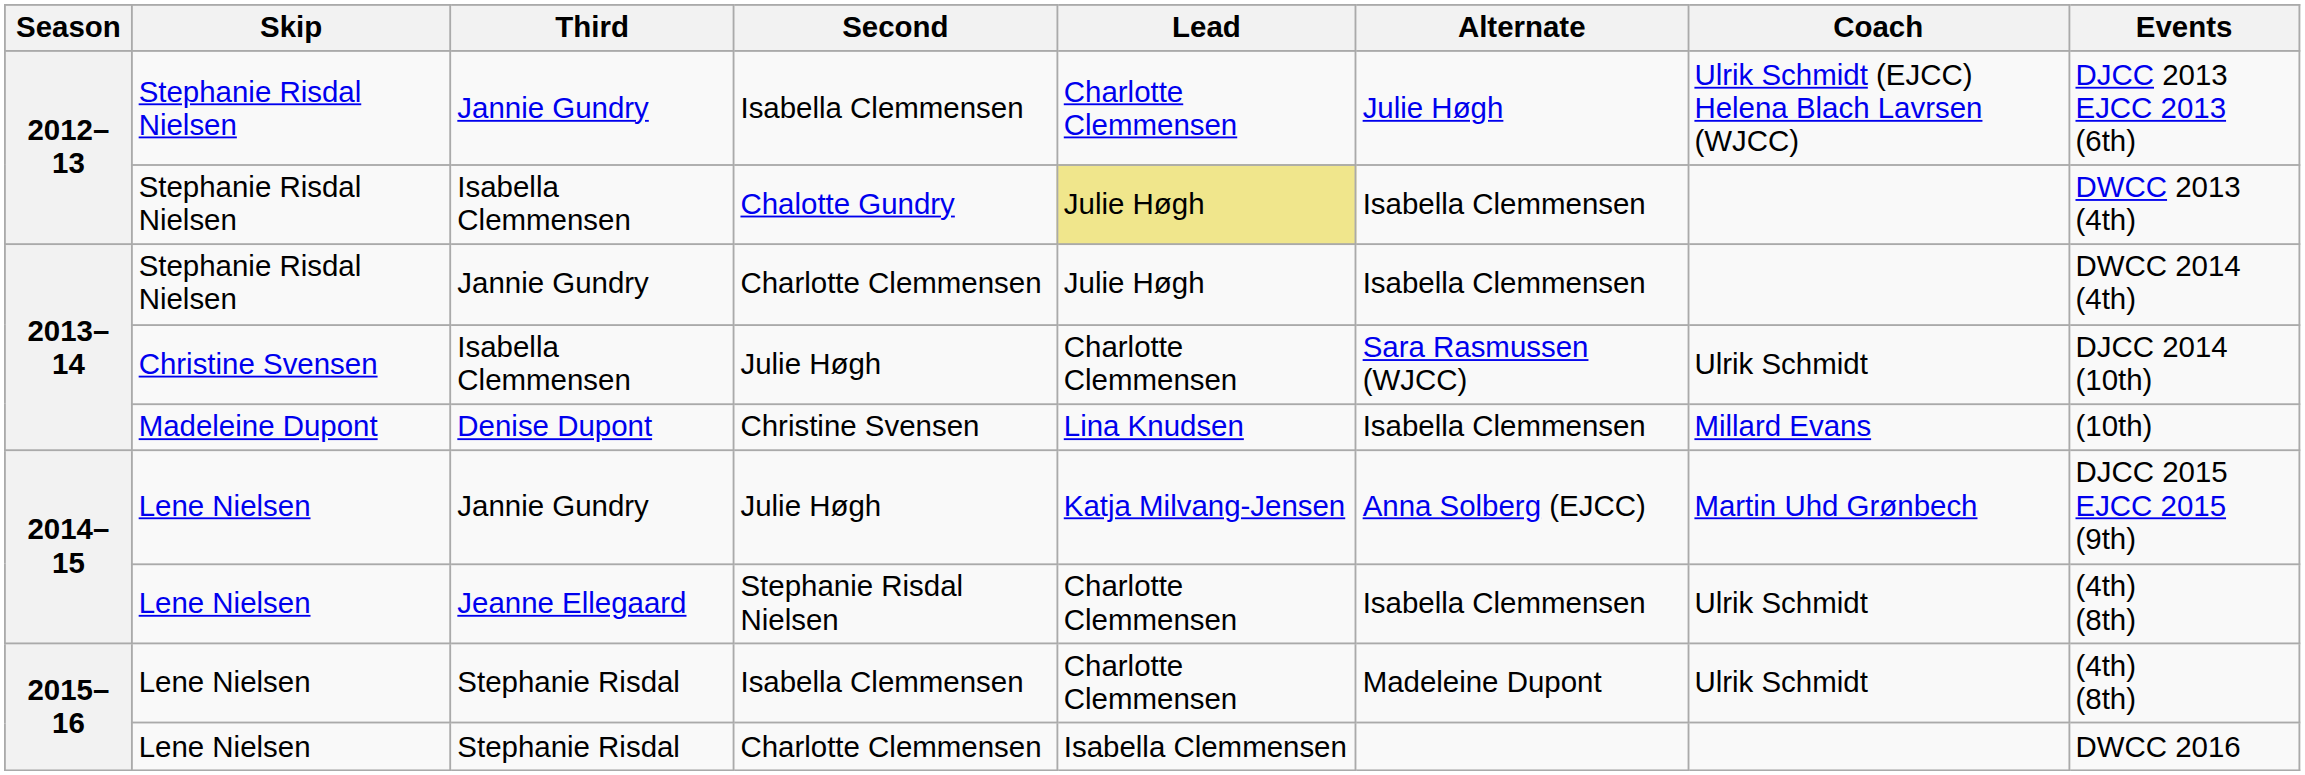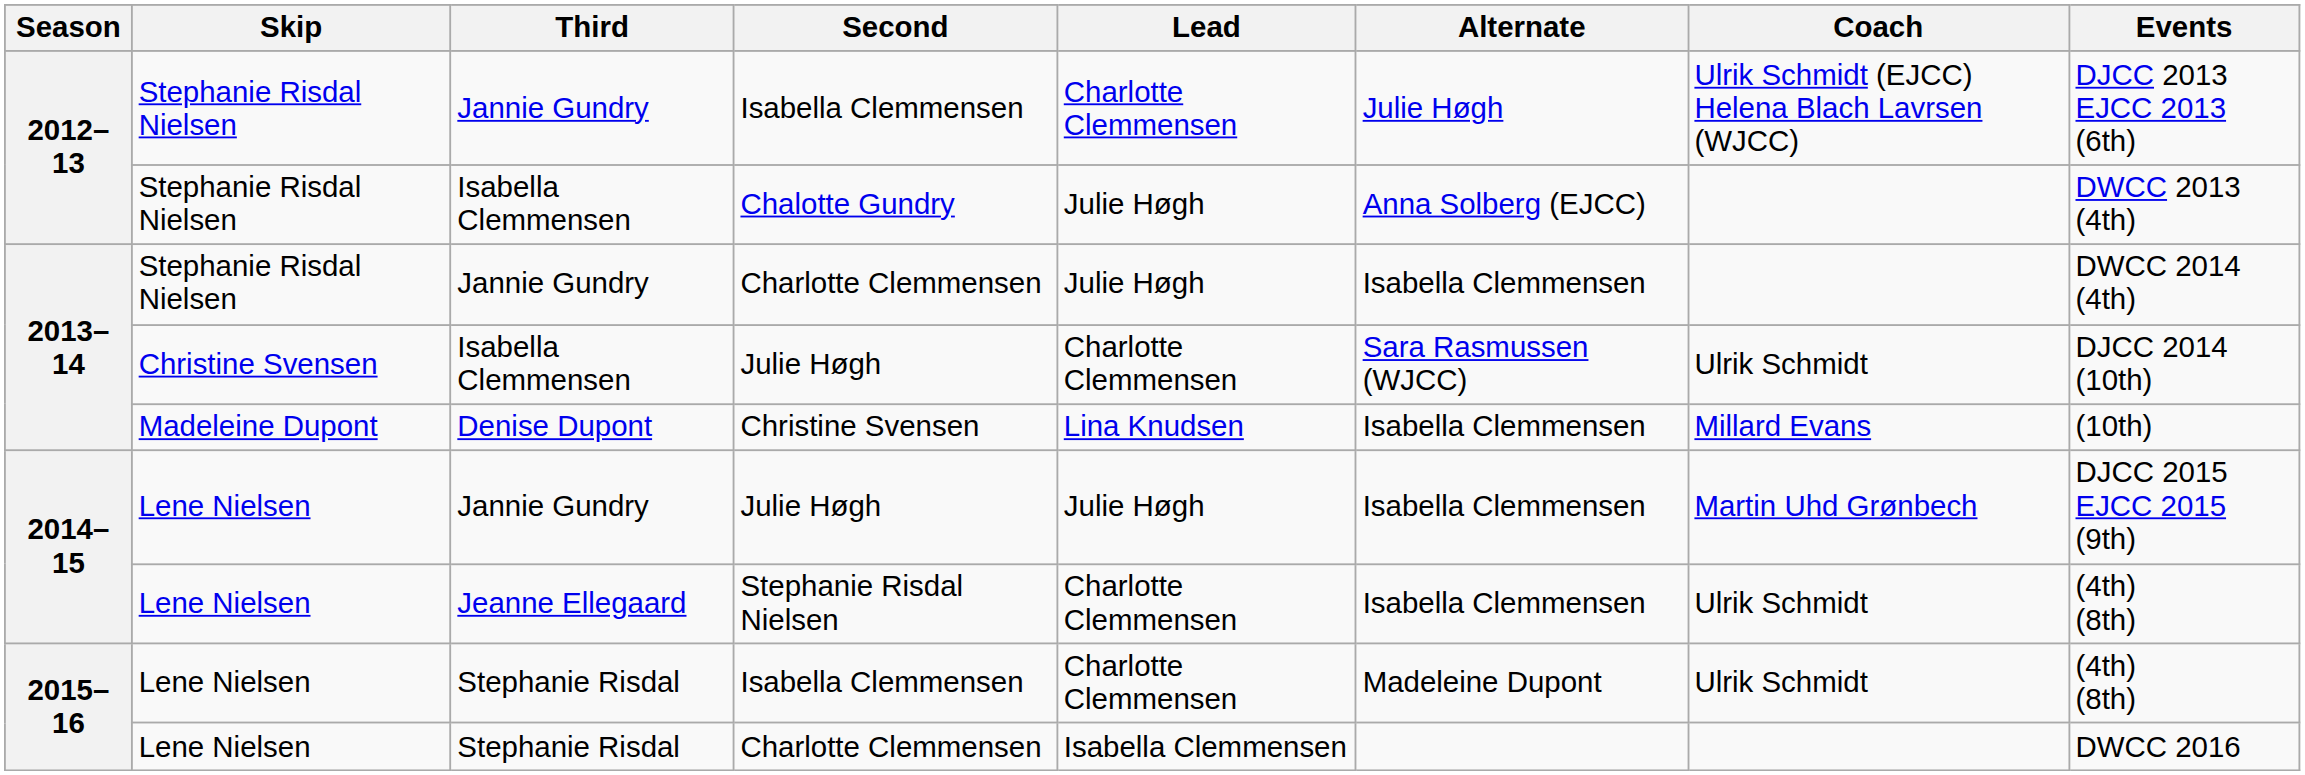Chalotte Gundry | Lead: khaki background -> no background
Chalotte Gundry | Alternate: Isabella Clemmensen -> Anna Solberg (EJCC)
2014–15 / Julie Høgh | Lead: Katja Milvang-Jensen -> Julie Høgh
2014–15 / Julie Høgh | Alternate: Anna Solberg (EJCC) -> Isabella Clemmensen
